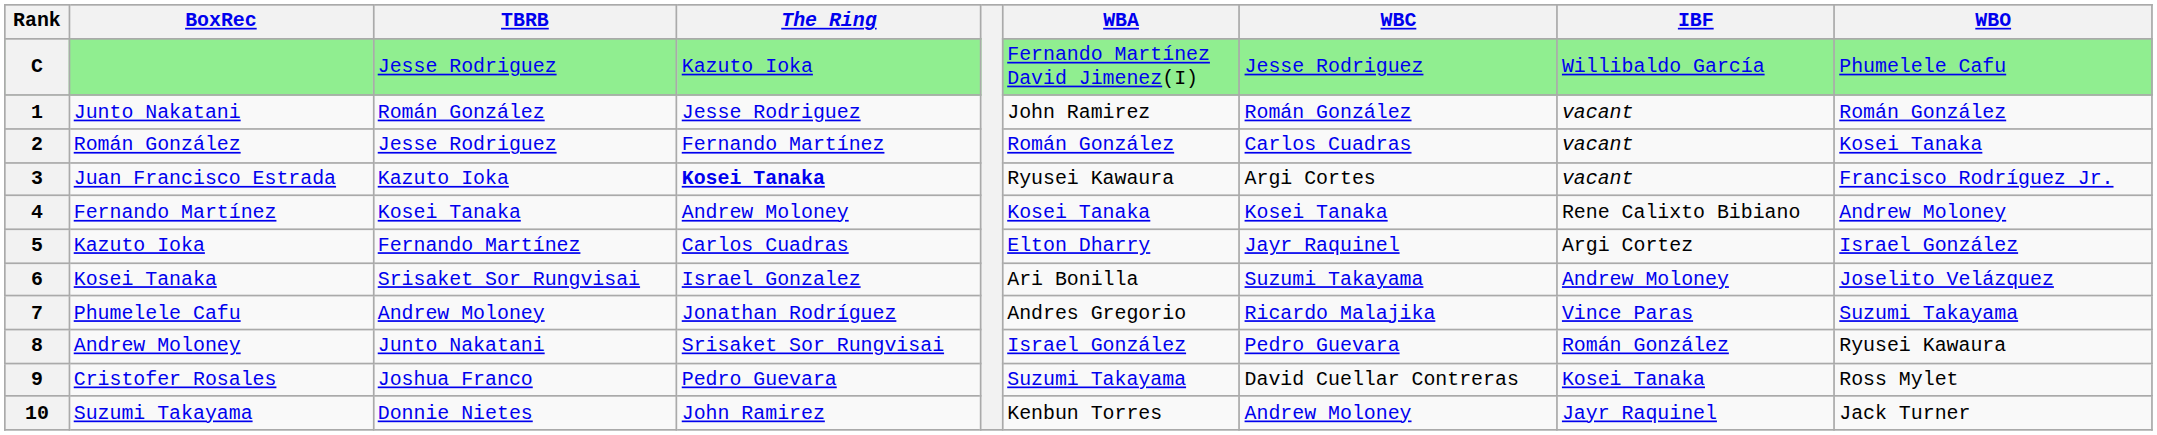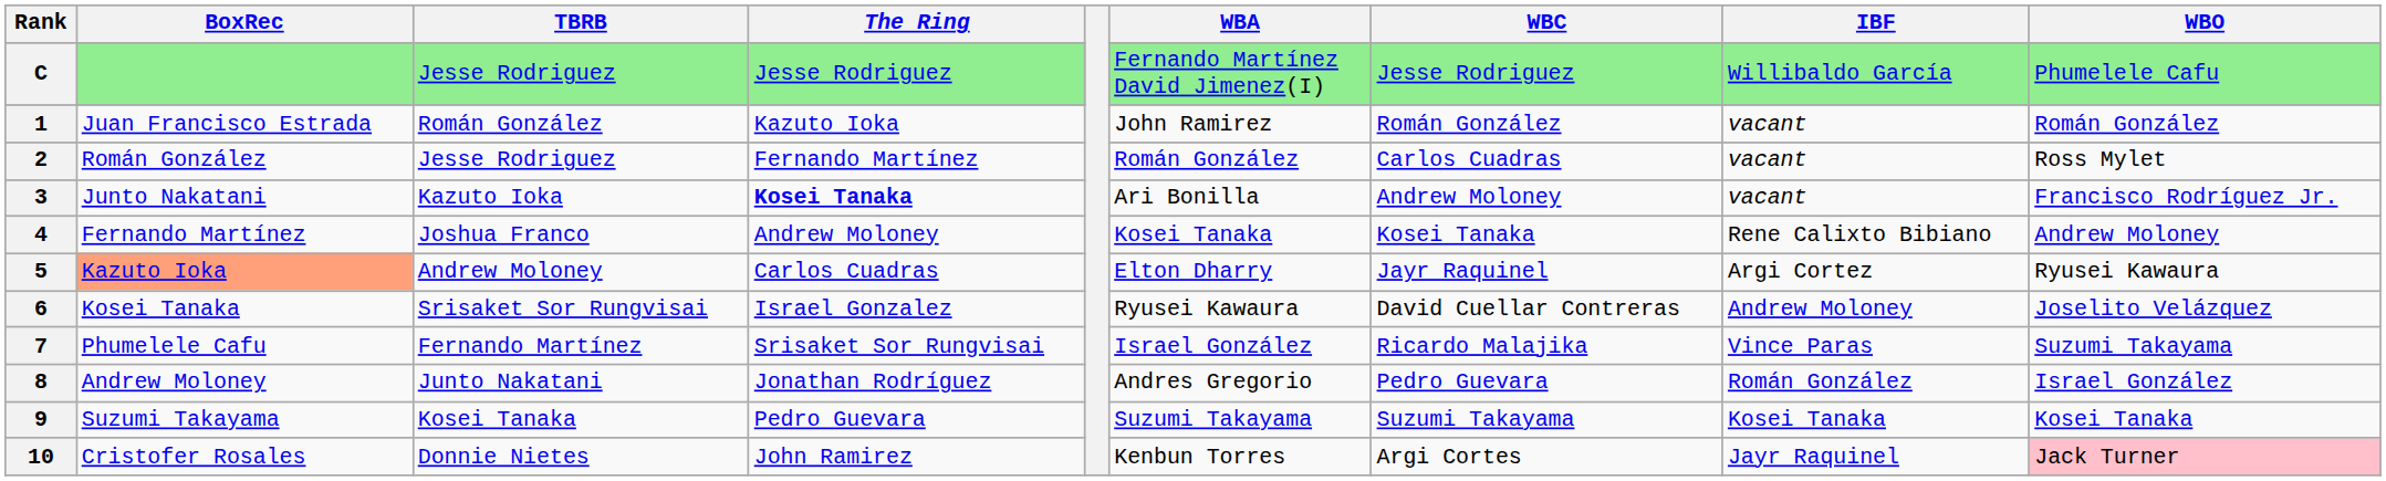C | The Ring: Kazuto Ioka -> Jesse Rodriguez
1 | BoxRec: Junto Nakatani -> Juan Francisco Estrada
1 | The Ring: Jesse Rodriguez -> Kazuto Ioka
2 | WBO: Kosei Tanaka -> Ross Mylet
3 | BoxRec: Juan Francisco Estrada -> Junto Nakatani
3 | WBA: Ryusei Kawaura -> Ari Bonilla
3 | WBC: Argi Cortes -> Andrew Moloney
4 | TBRB: Kosei Tanaka -> Joshua Franco
5 | BoxRec: no background -> lightsalmon background
5 | TBRB: Fernando Martínez -> Andrew Moloney
5 | WBO: Israel González -> Ryusei Kawaura
6 | WBA: Ari Bonilla -> Ryusei Kawaura
6 | WBC: Suzumi Takayama -> David Cuellar Contreras
7 | TBRB: Andrew Moloney -> Fernando Martínez
7 | The Ring: Jonathan Rodríguez -> Srisaket Sor Rungvisai
7 | WBA: Andres Gregorio -> Israel González
8 | The Ring: Srisaket Sor Rungvisai -> Jonathan Rodríguez
8 | WBA: Israel González -> Andres Gregorio
8 | WBO: Ryusei Kawaura -> Israel González
9 | BoxRec: Cristofer Rosales -> Suzumi Takayama
9 | TBRB: Joshua Franco -> Kosei Tanaka
9 | WBC: David Cuellar Contreras -> Suzumi Takayama
9 | WBO: Ross Mylet -> Kosei Tanaka
10 | BoxRec: Suzumi Takayama -> Cristofer Rosales
10 | WBC: Andrew Moloney -> Argi Cortes
10 | WBO: no background -> pink background
